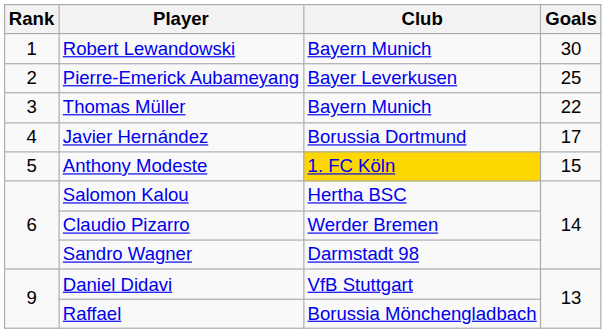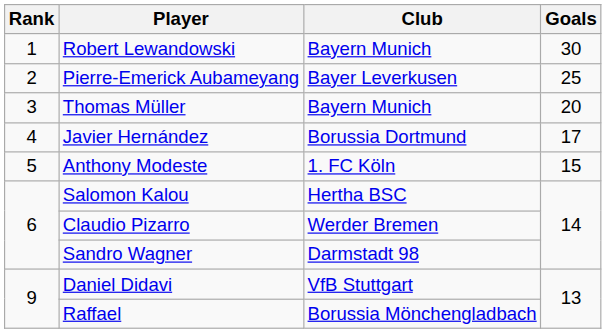Thomas Müller | Goals: 22 -> 20
Anthony Modeste | Club: gold background -> no background
